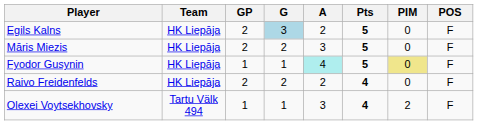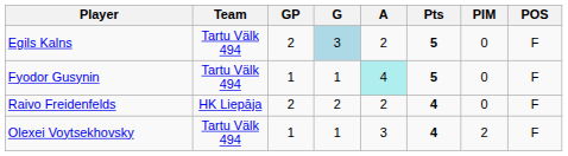Egils Kalns | Team: HK Liepāja -> Tartu Välk 494
- row: Māris Miezis | HK Liepāja | 2 | 2 | 3 | 5 | 0 | F
Fyodor Gusynin | Team: HK Liepāja -> Tartu Välk 494
Fyodor Gusynin | PIM: khaki background -> no background
